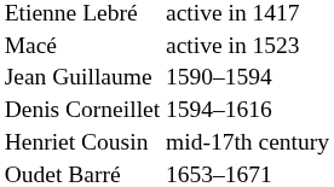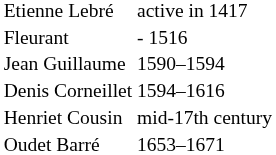+ row: Fleurant | - 1516
- row: Macé | active in 1523
